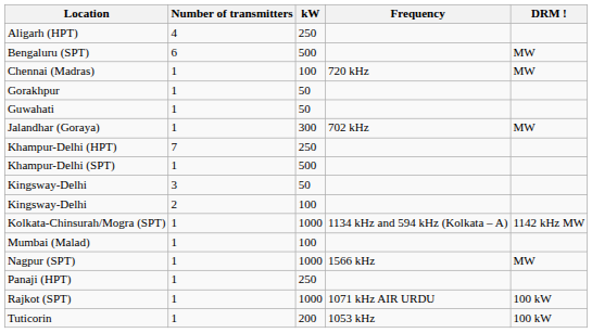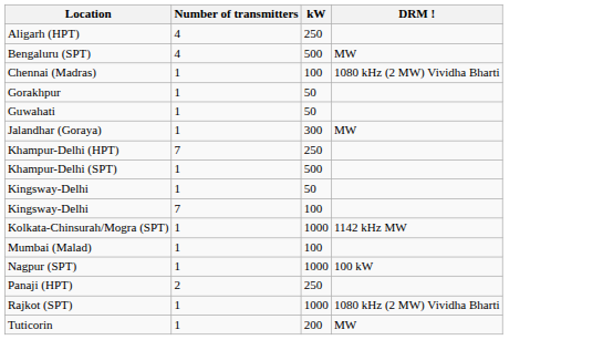- column: Frequency | 720 kHz | 702 kHz | 1134 kHz and 594 kHz (Kolkata – A) | 1566 kHz | 1071 kHz AIR URDU | 1053 kHz
Bengaluru (SPT) | Number of transmitters: 6 -> 4
Chennai (Madras) | DRM !: MW -> 1080 kHz (2 MW) Vividha Bharti
Kingsway-Delhi / 50 | Number of transmitters: 3 -> 1
Kingsway-Delhi / 100 | Number of transmitters: 2 -> 7
Nagpur (SPT) | DRM !: MW -> 100 kW
Panaji (HPT) | Number of transmitters: 1 -> 2
Rajkot (SPT) | DRM !: 100 kW -> 1080 kHz (2 MW) Vividha Bharti
Tuticorin | DRM !: 100 kW -> MW
